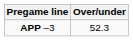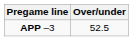APP –3 | Over/under: 52.3 -> 52.5
